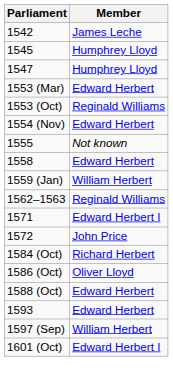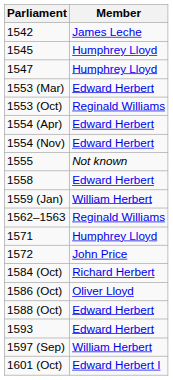+ row: 1554 (Apr) | Edward Herbert
1571 | Member: Edward Herbert I -> Humphrey Lloyd
